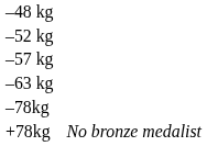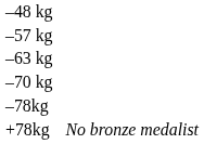- row: –52 kg
+ row: –70 kg
